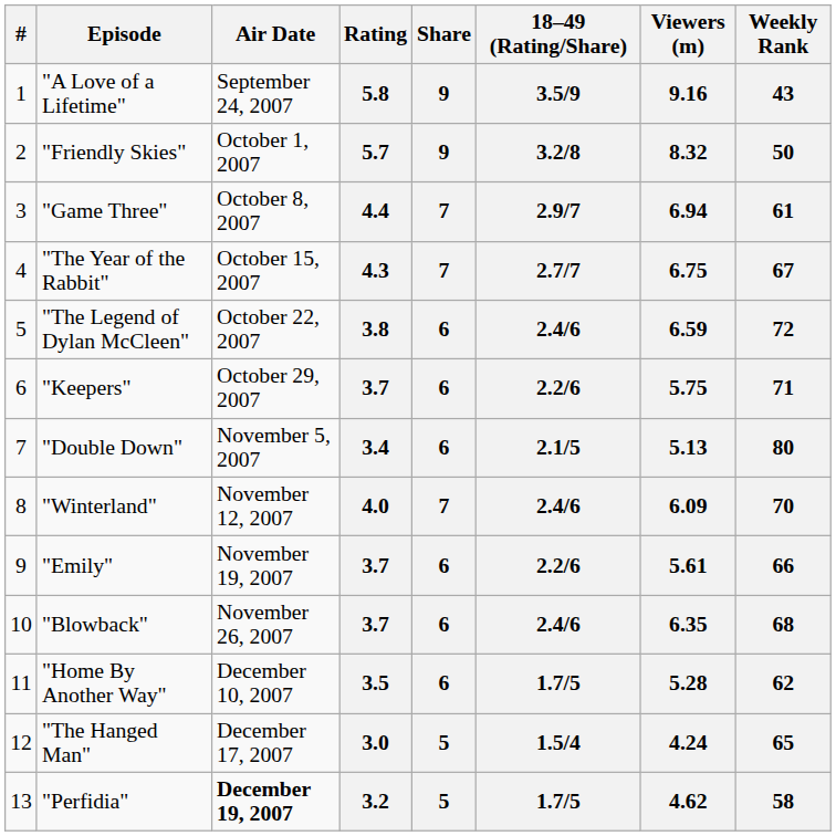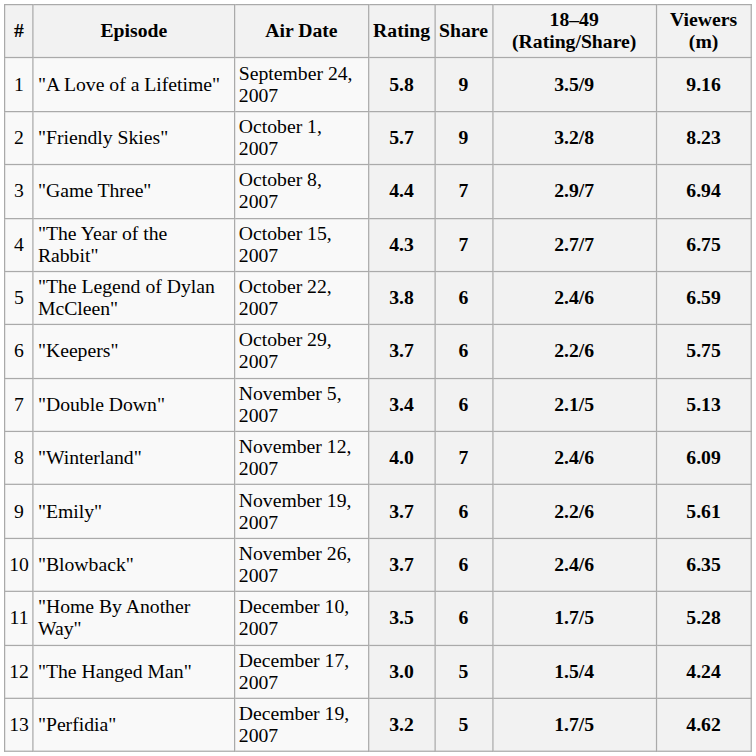- column: Weekly Rank | 43 | 50 | 61 | 67 | 72 | 71 | 80 | 70 | 66 | 68 | 62 | 65 | 58
"Friendly Skies" | Viewers (m): 8.32 -> 8.23
"Perfidia" | Air Date: bold -> normal
